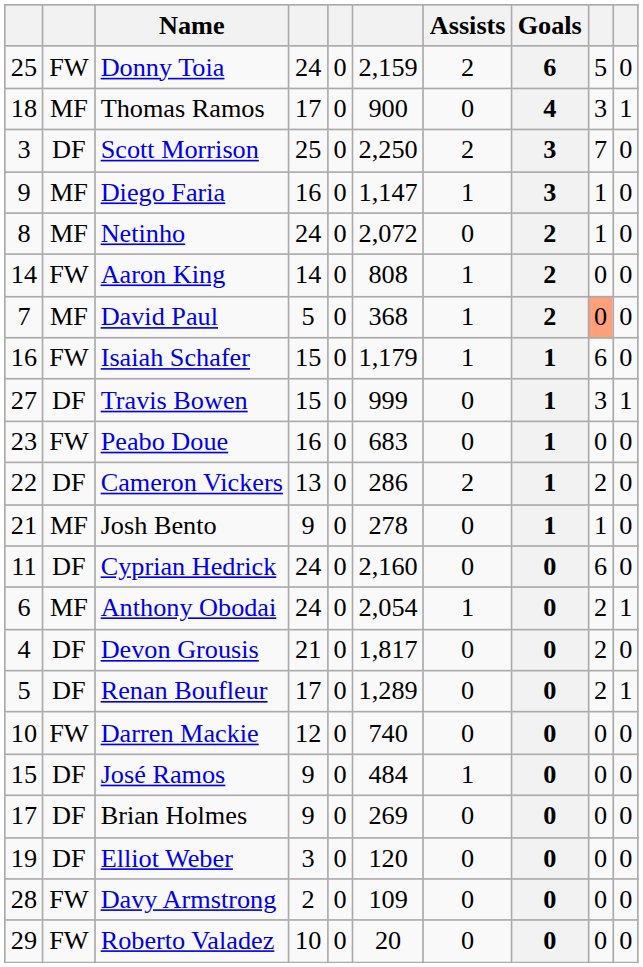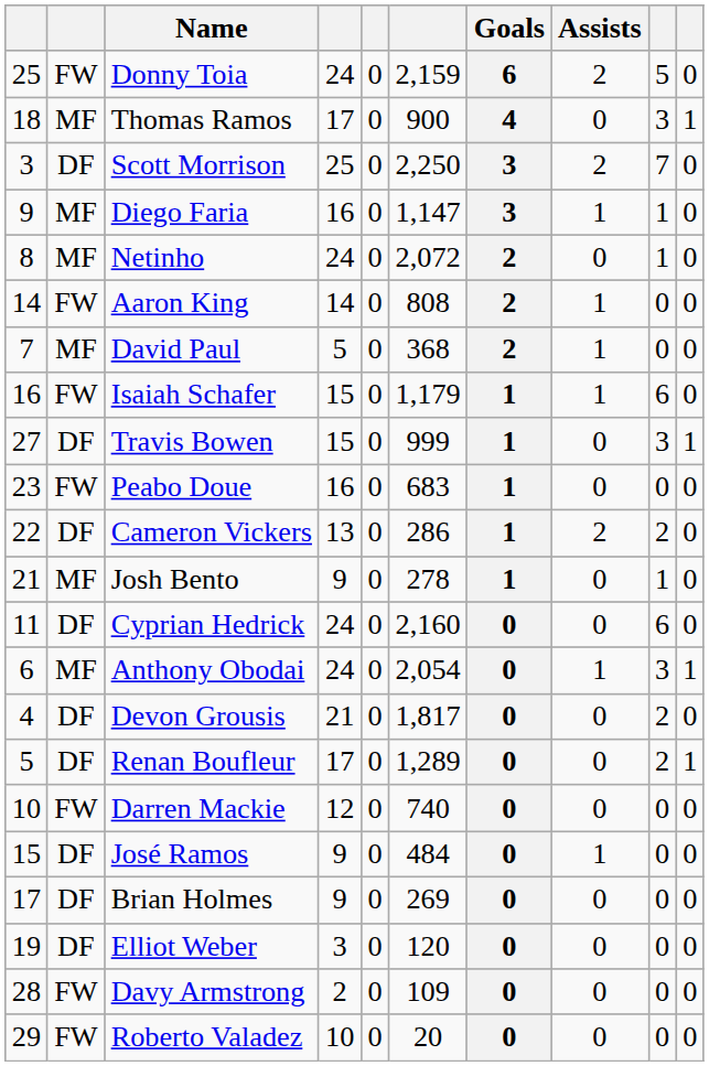columns swapped: Goals <-> Assists
David Paul | column 9: lightsalmon background -> no background
Anthony Obodai | column 9: 2 -> 3
